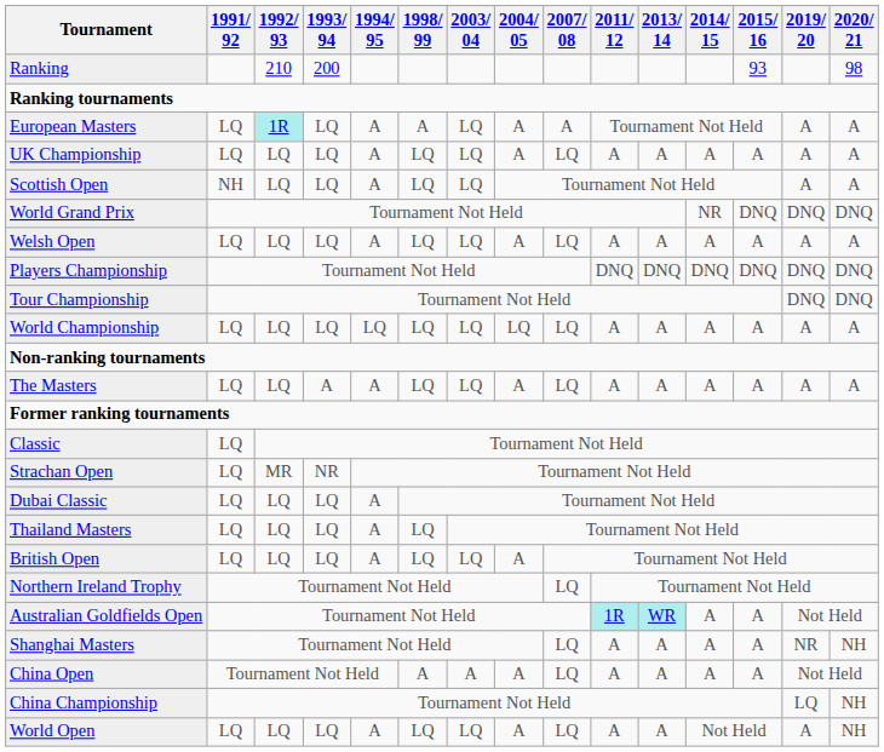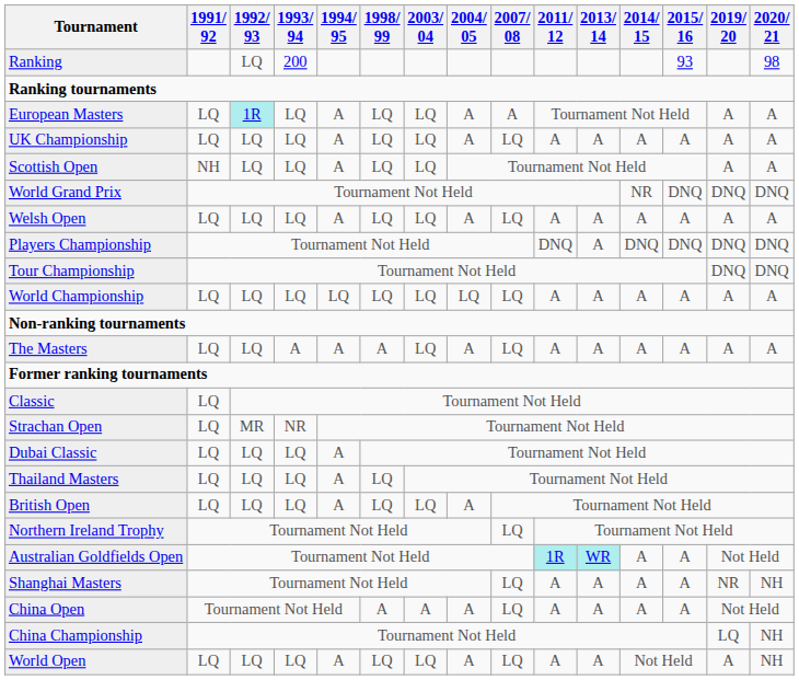Ranking | 1992/ 93: 210 -> LQ
European Masters | 1998/ 99: A -> LQ
Players Championship | 2013/ 14: DNQ -> A
The Masters | 1998/ 99: LQ -> A
